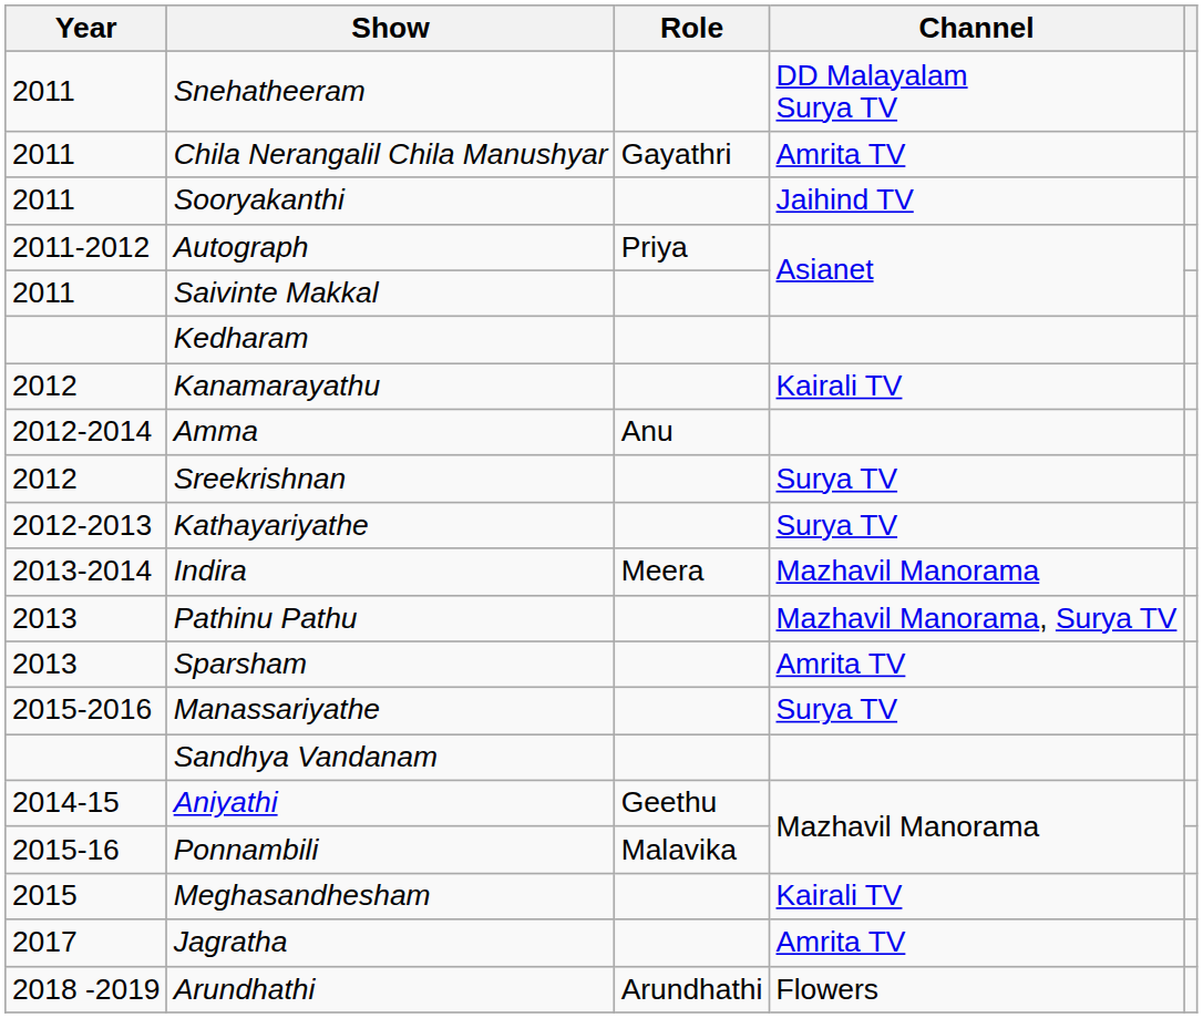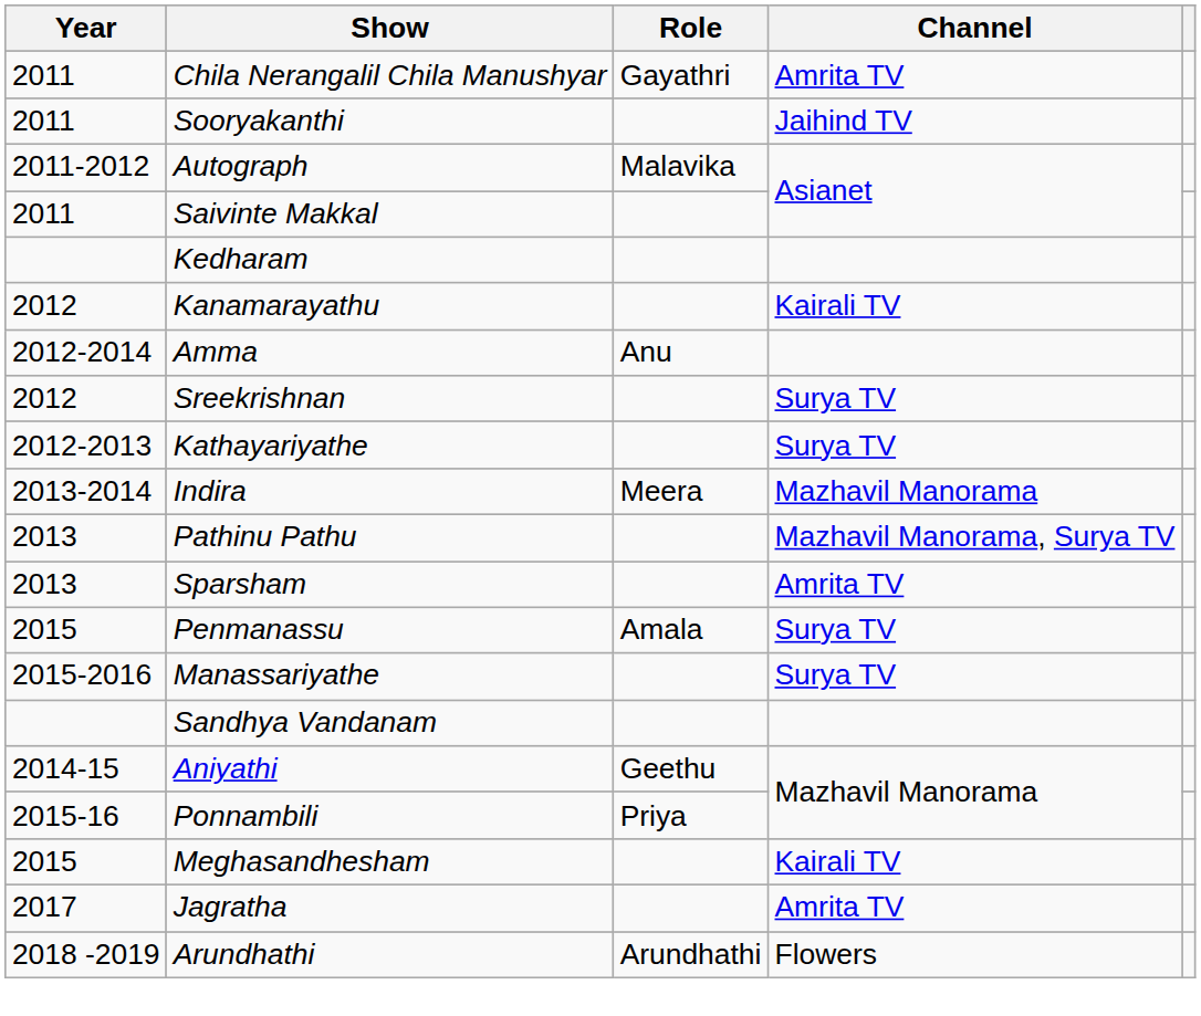- row: 2011 | Snehatheeram | DD Malayalam Surya TV
Autograph | Role: Priya -> Malavika
+ row: 2015 | Penmanassu | Amala | Surya TV
Ponnambili | Role: Malavika -> Priya
